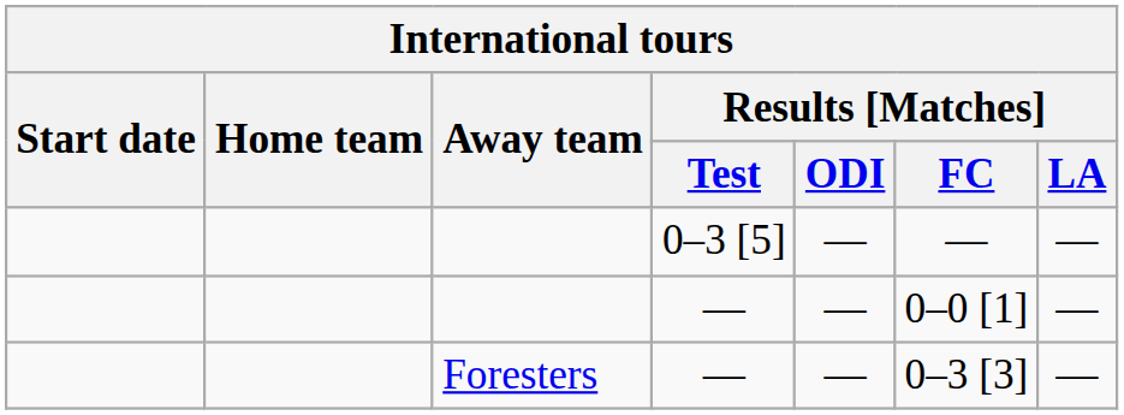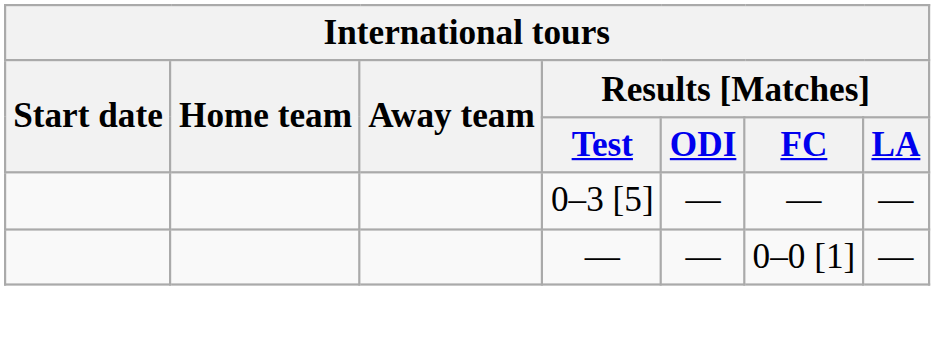- row: Foresters | — | — | 0–3 [3] | —
